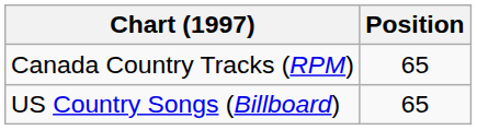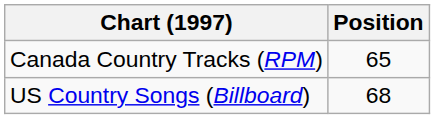US Country Songs (Billboard) | Position: 65 -> 68
